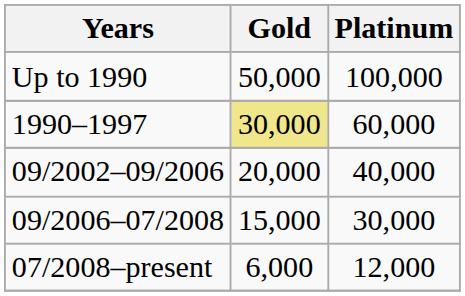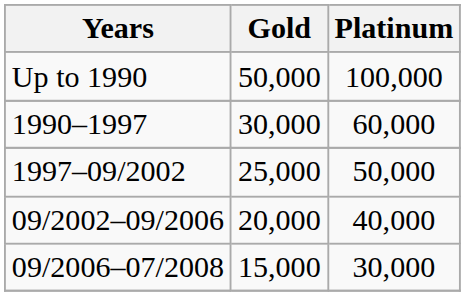1990–1997 | Gold: khaki background -> no background
+ row: 1997–09/2002 | 25,000 | 50,000
- row: 07/2008–present | 6,000 | 12,000
